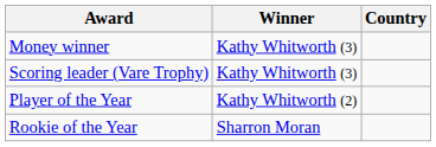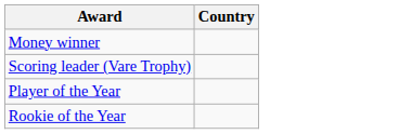- column: Winner | Kathy Whitworth (3) | Kathy Whitworth (3) | Kathy Whitworth (2) | Sharron Moran
